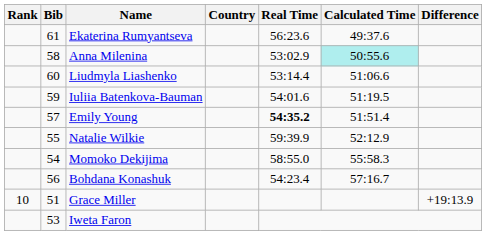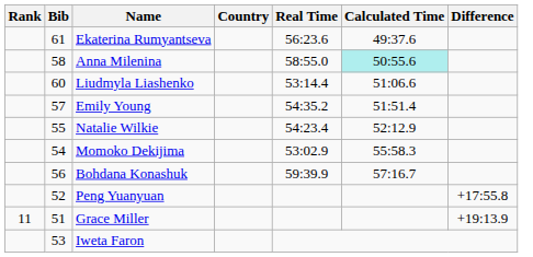Anna Milenina | Real Time: 53:02.9 -> 58:55.0
- row: 59 | Iuliia Batenkova-Bauman | 54:01.6 | 51:19.5
Emily Young | Real Time: bold -> normal
Natalie Wilkie | Real Time: 59:39.9 -> 54:23.4
Momoko Dekijima | Real Time: 58:55.0 -> 53:02.9
Bohdana Konashuk | Real Time: 54:23.4 -> 59:39.9
+ row: 52 | Peng Yuanyuan | +17:55.8
Grace Miller | Rank: 10 -> 11
